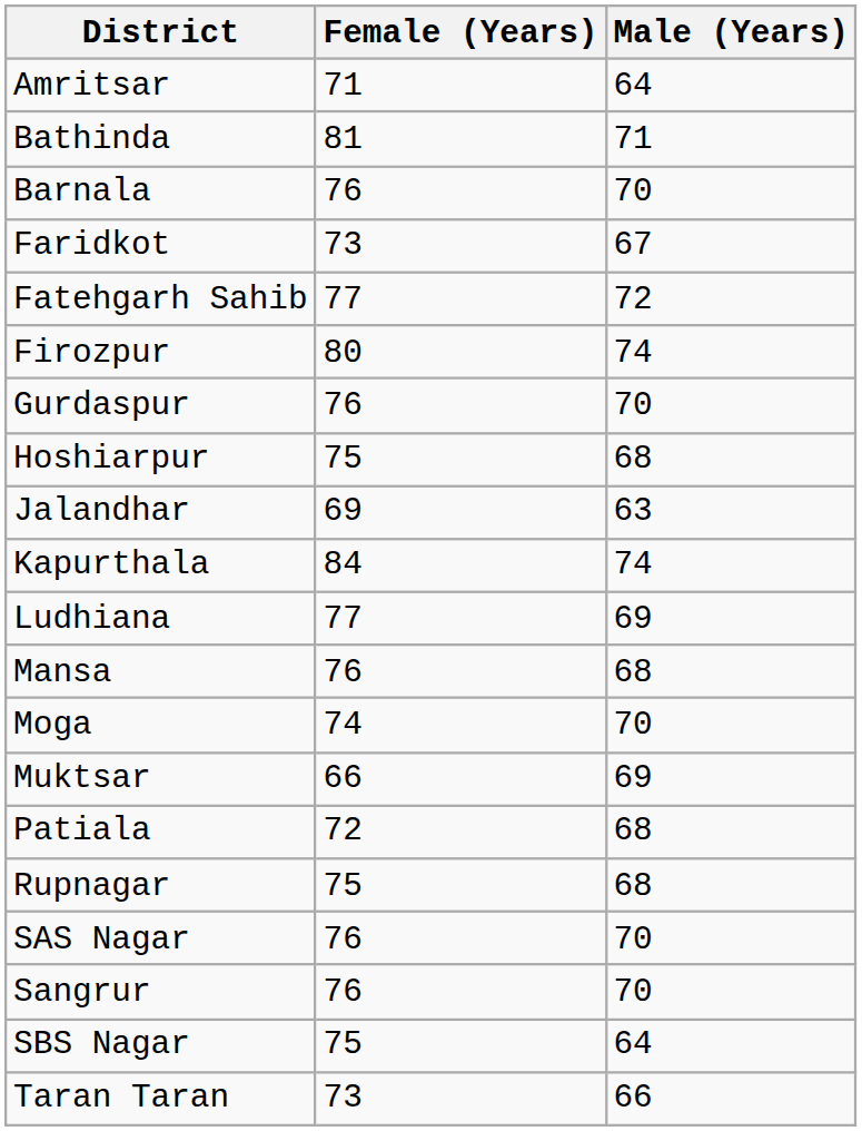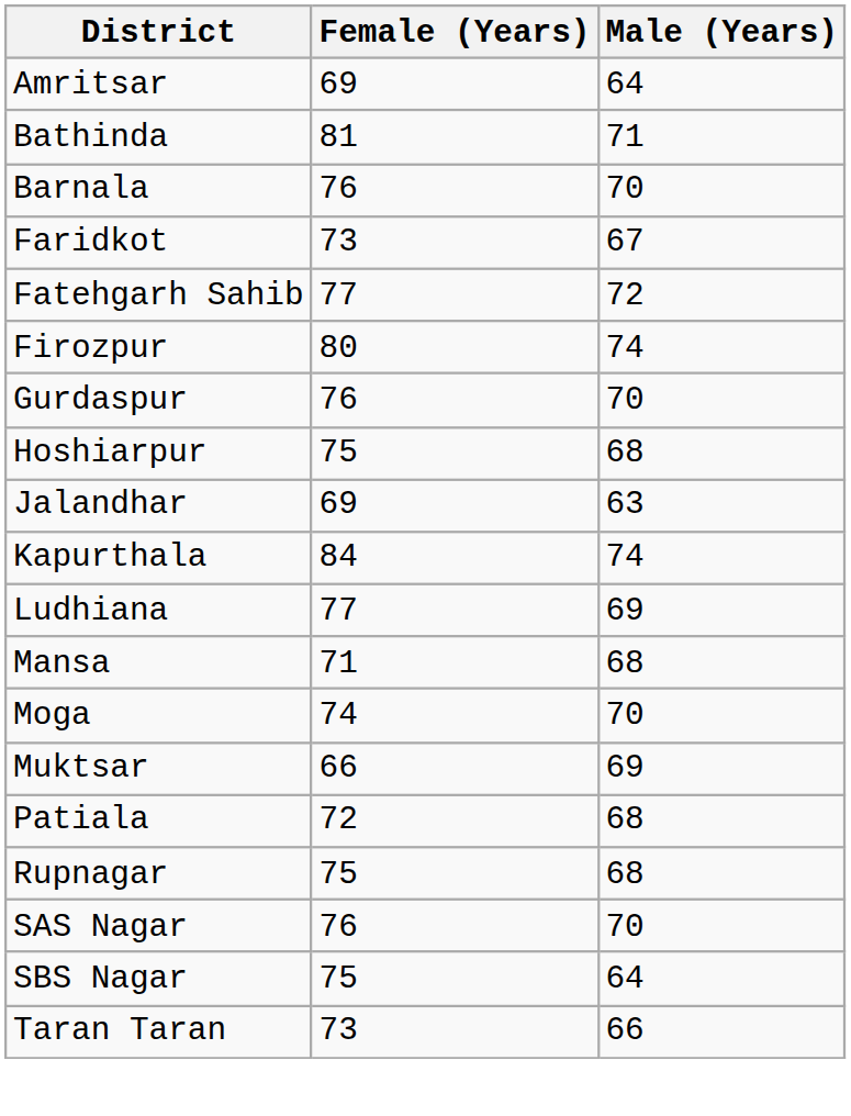Amritsar | Female (Years): 71 -> 69
Mansa | Female (Years): 76 -> 71
- row: Sangrur | 76 | 70
